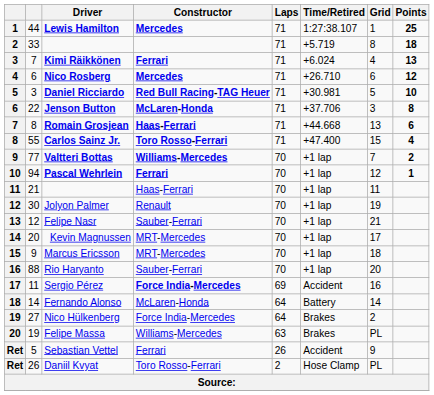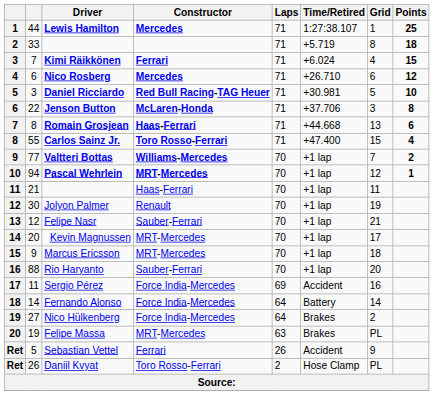Kimi Räikkönen | Points: 13 -> 15
Pascal Wehrlein | Constructor: Ferrari -> MRT-Mercedes
Sergio Pérez | Constructor: bold -> normal
Fernando Alonso | Constructor: McLaren-Honda -> Force India-Mercedes
Felipe Massa | Constructor: Williams-Mercedes -> MRT-Mercedes
